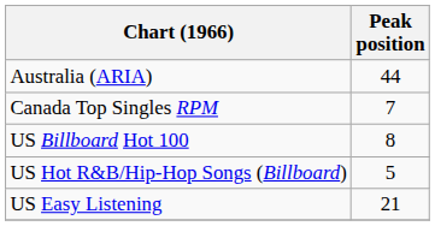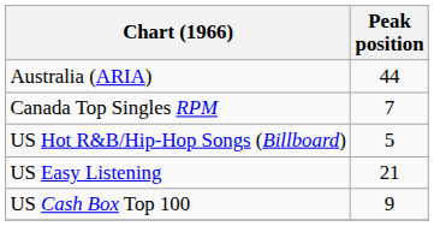- row: US Billboard Hot 100 | 8
+ row: US Cash Box Top 100 | 9
